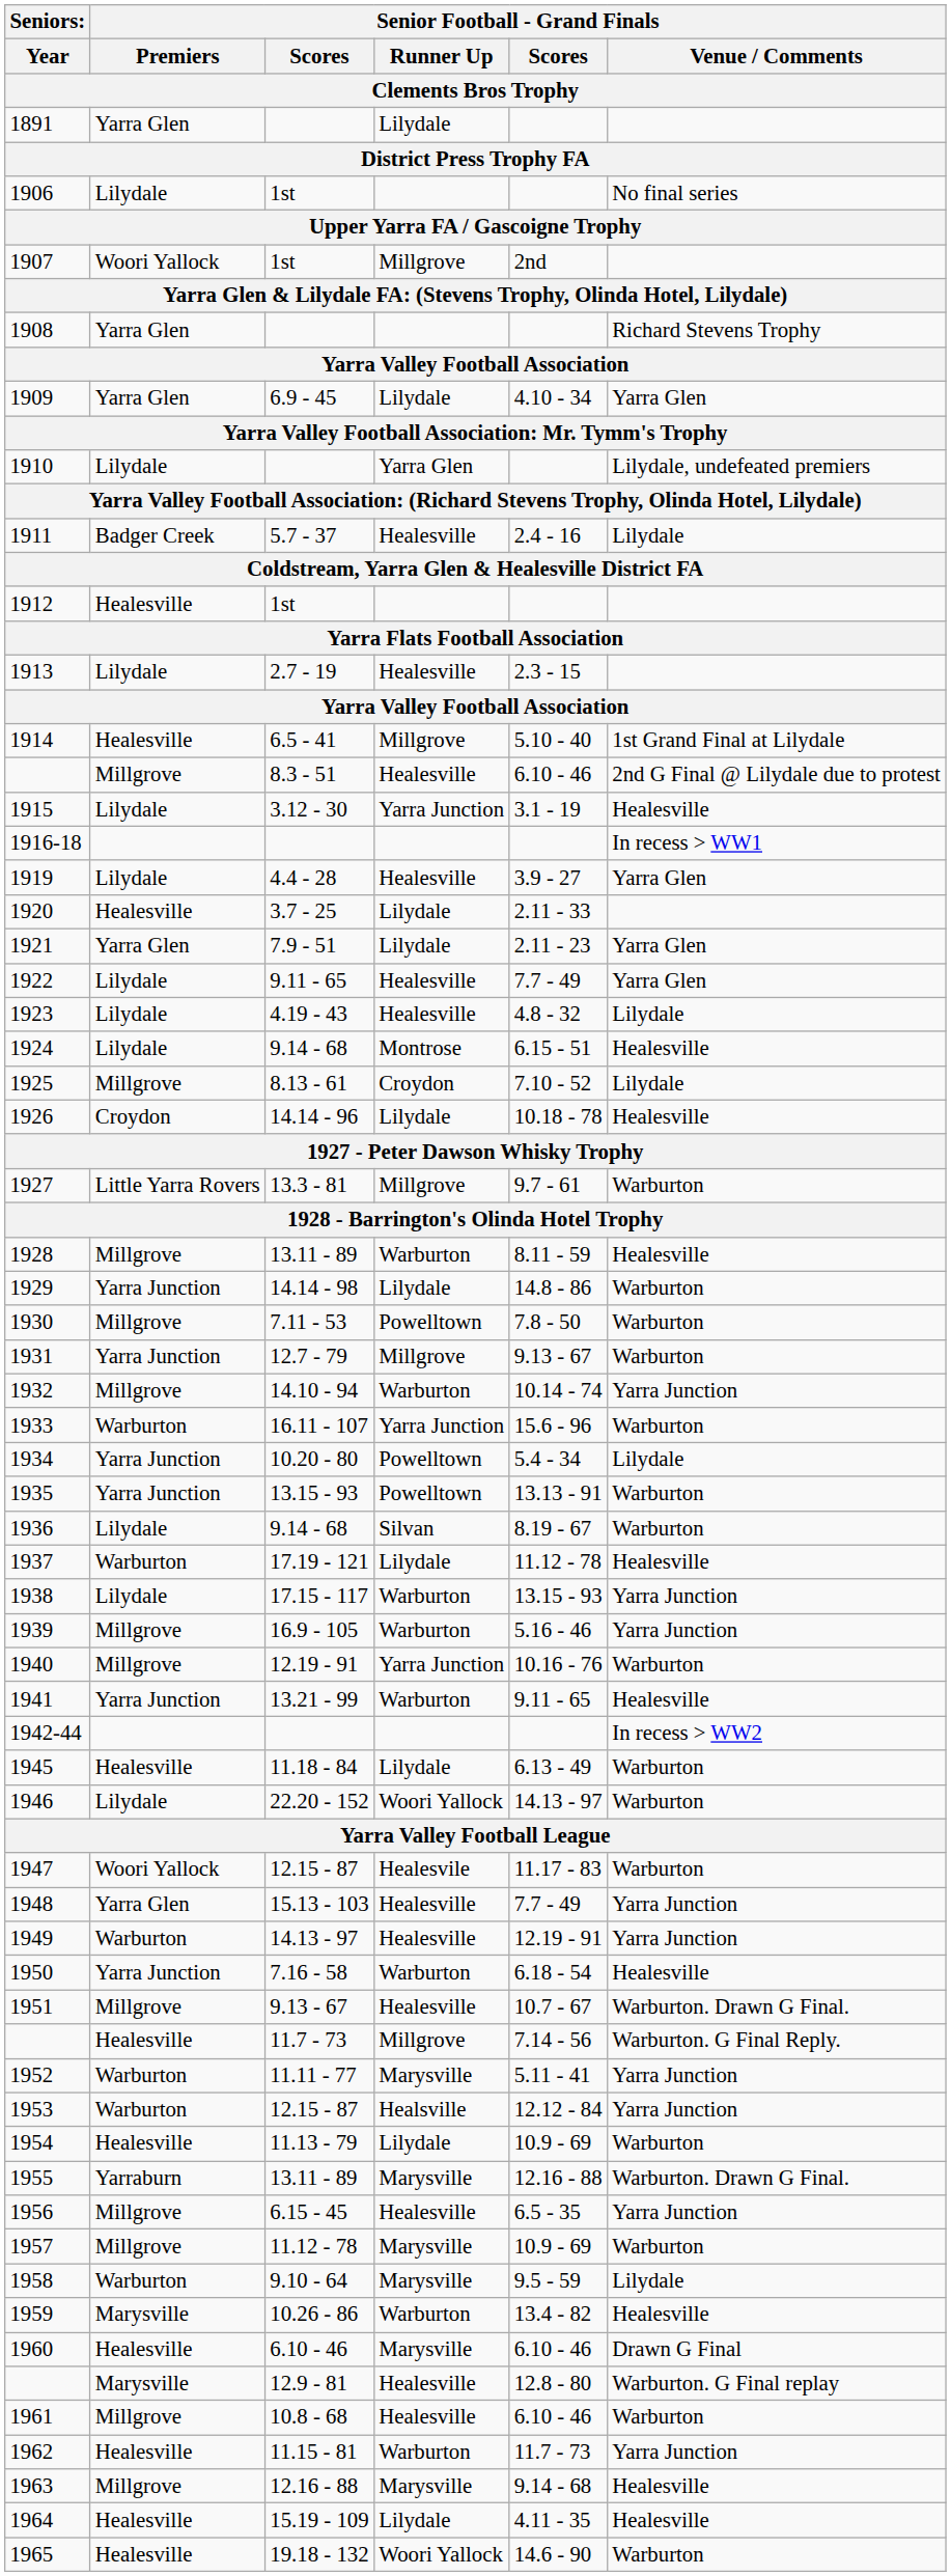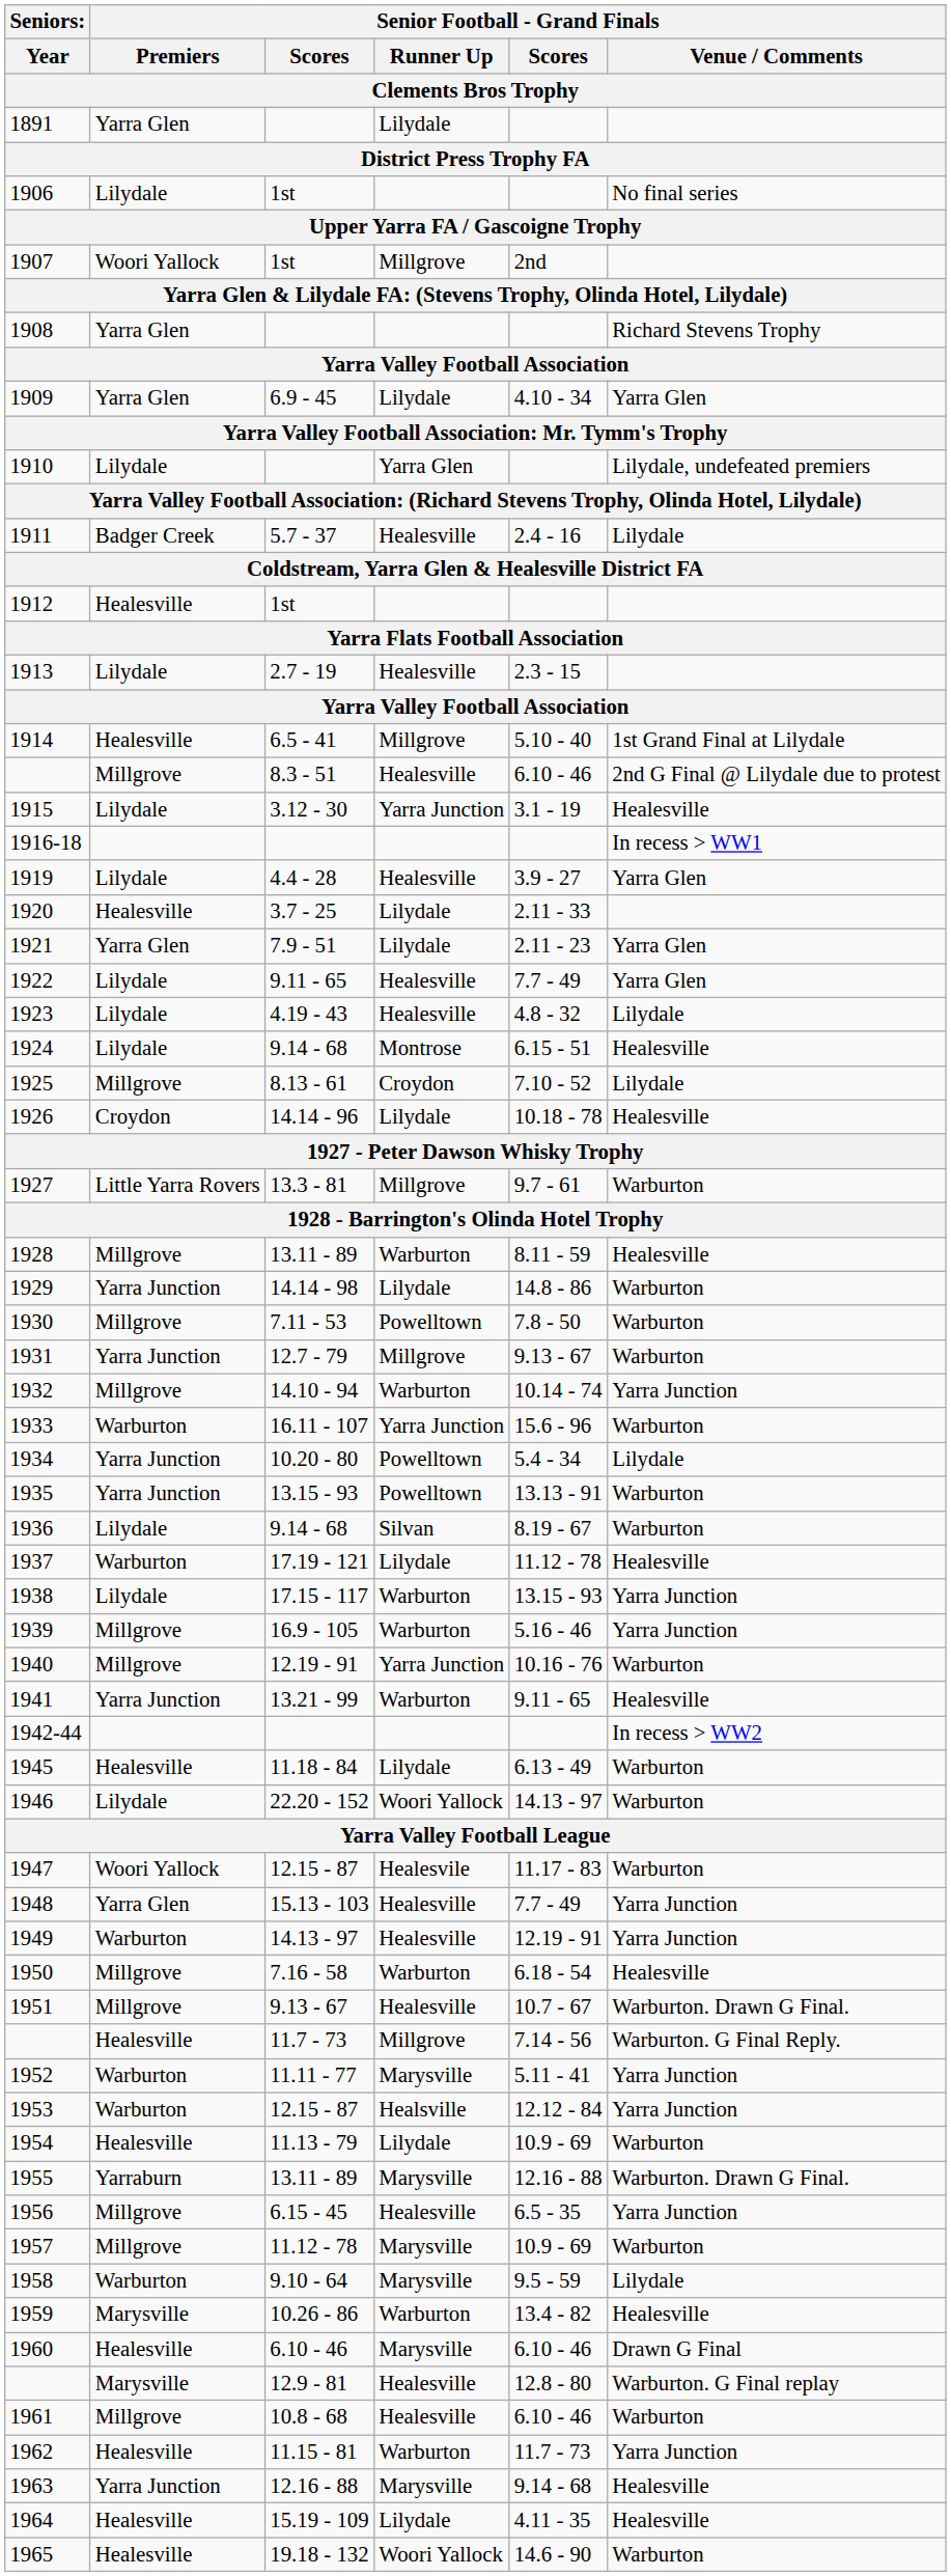1950 | Senior Football - Grand Finals / Premiers: Yarra Junction -> Millgrove
1963 | Senior Football - Grand Finals / Premiers: Millgrove -> Yarra Junction
